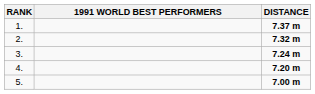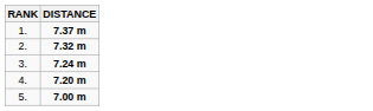- column: 1991 WORLD BEST PERFORMERS
